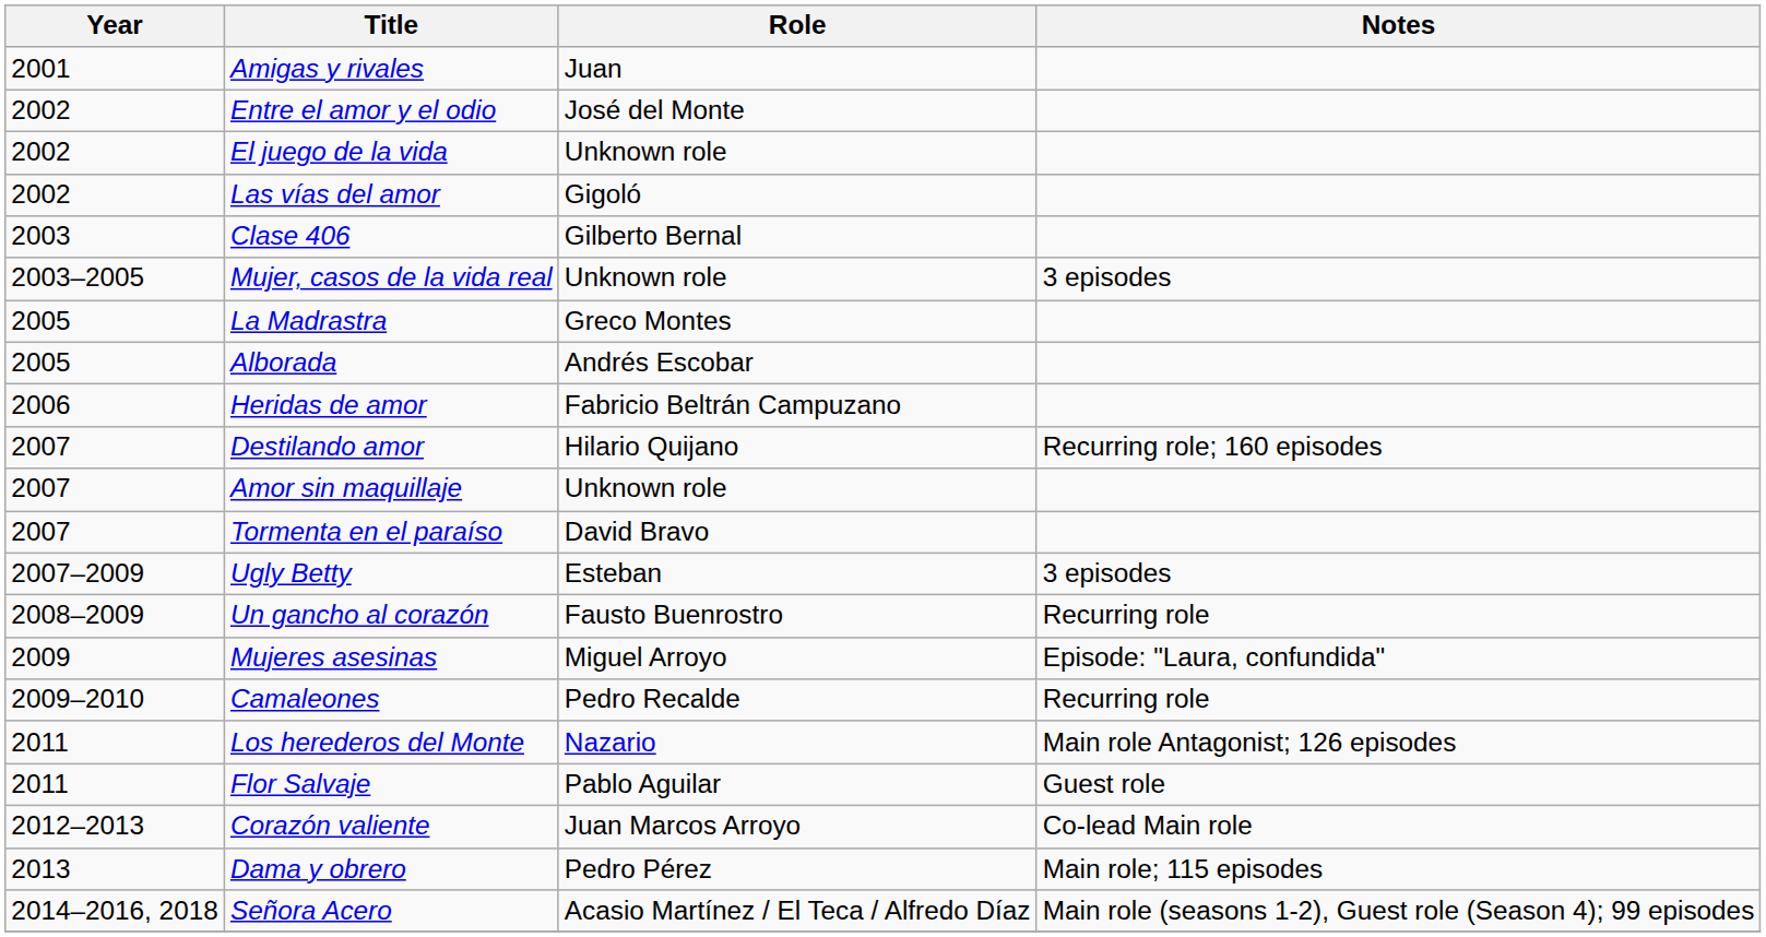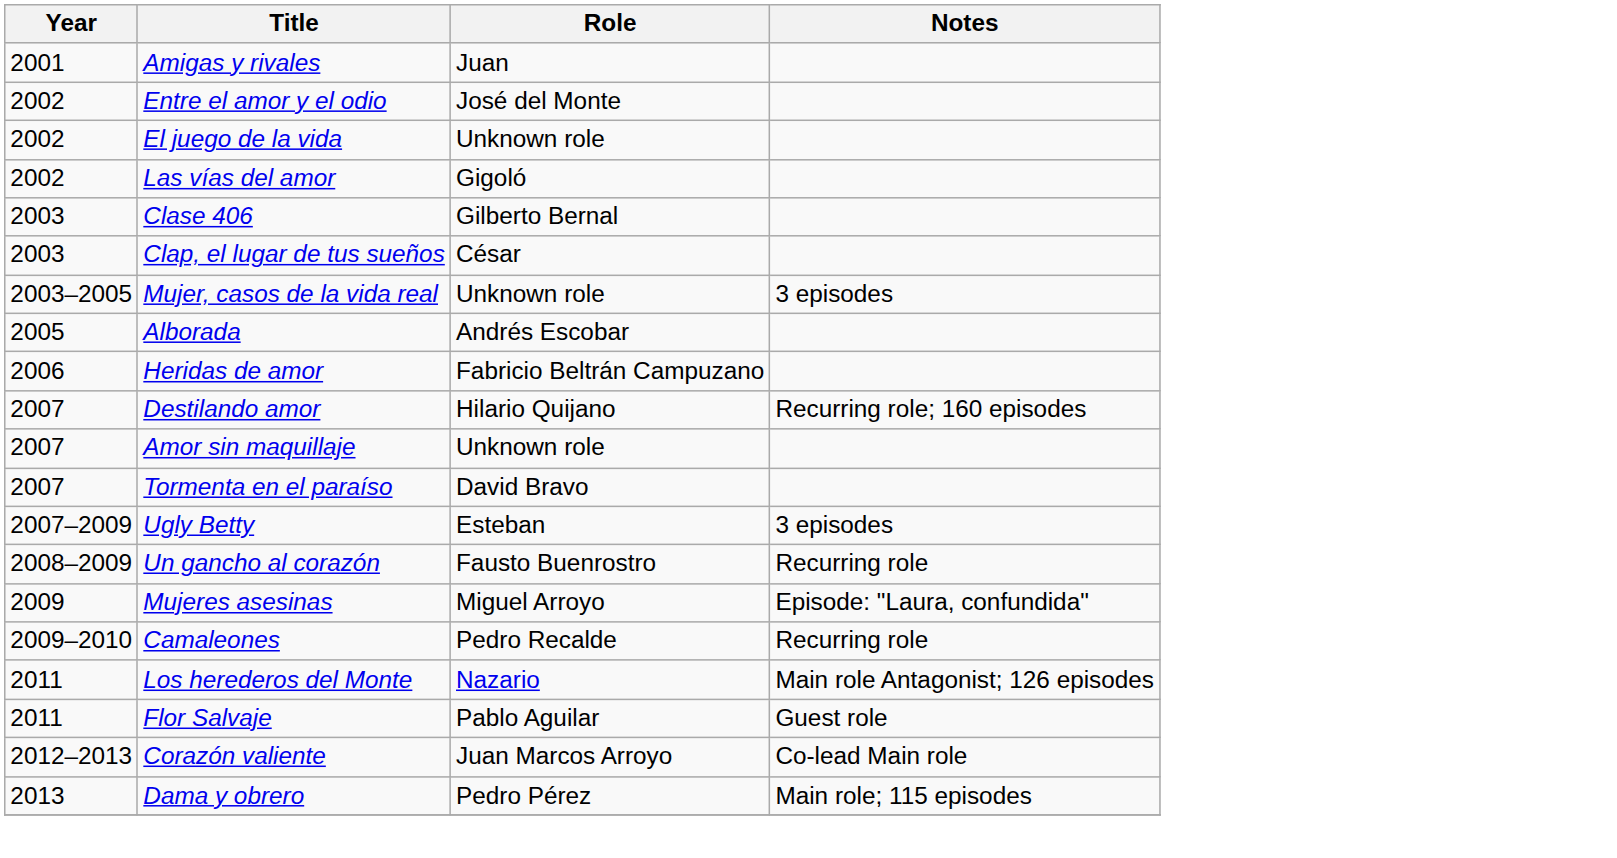+ row: 2003 | Clap, el lugar de tus sueños | César
- row: 2005 | La Madrastra | Greco Montes
- row: 2014–2016, 2018 | Señora Acero | Acasio Martínez / El Teca / Alfredo Díaz | Main role (seasons 1-2), Guest role (Season 4); 99 episodes
